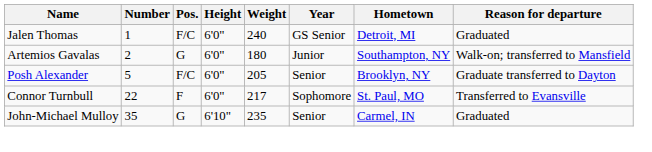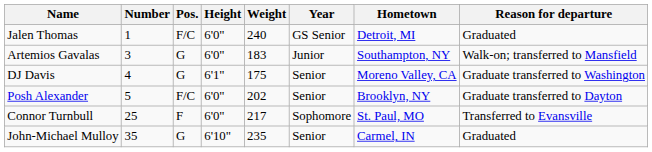Artemios Gavalas | Number: 2 -> 3
Artemios Gavalas | Weight: 180 -> 183
+ row: DJ Davis | 4 | G | 6'1" | 175 | Senior | Moreno Valley, CA | Graduate transferred to Washington
Posh Alexander | Weight: 205 -> 202
Connor Turnbull | Number: 22 -> 25
